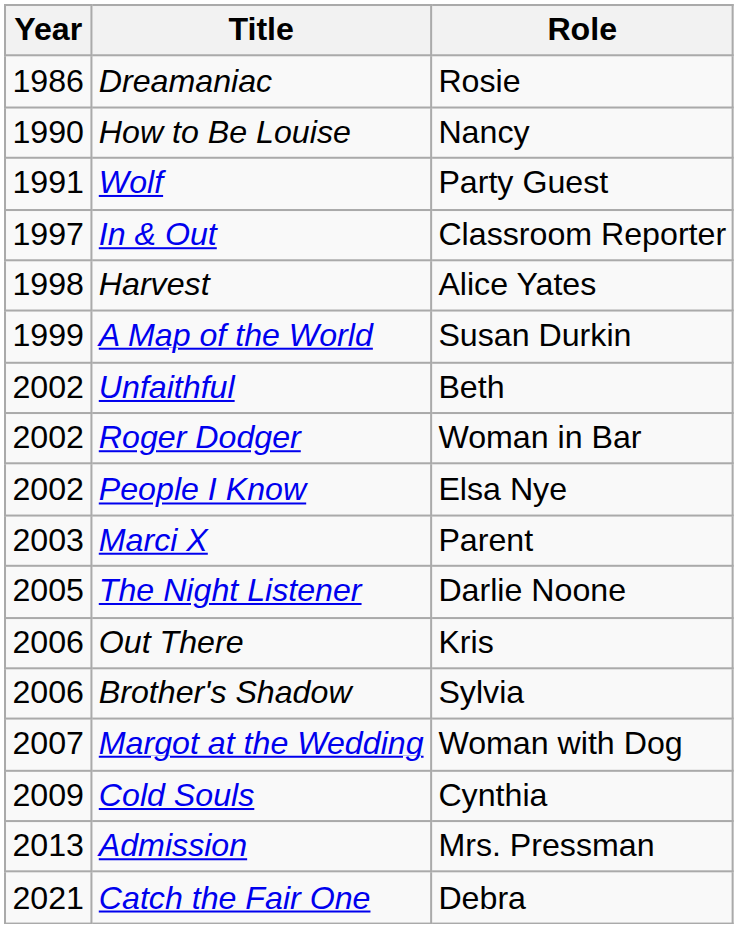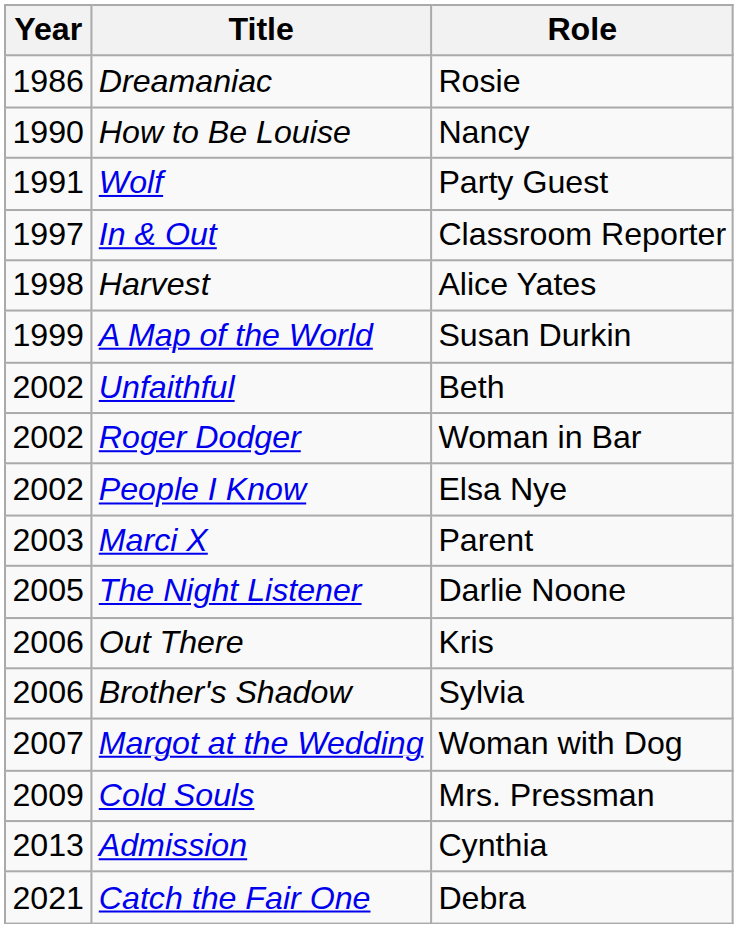Cold Souls | Role: Cynthia -> Mrs. Pressman
Admission | Role: Mrs. Pressman -> Cynthia
